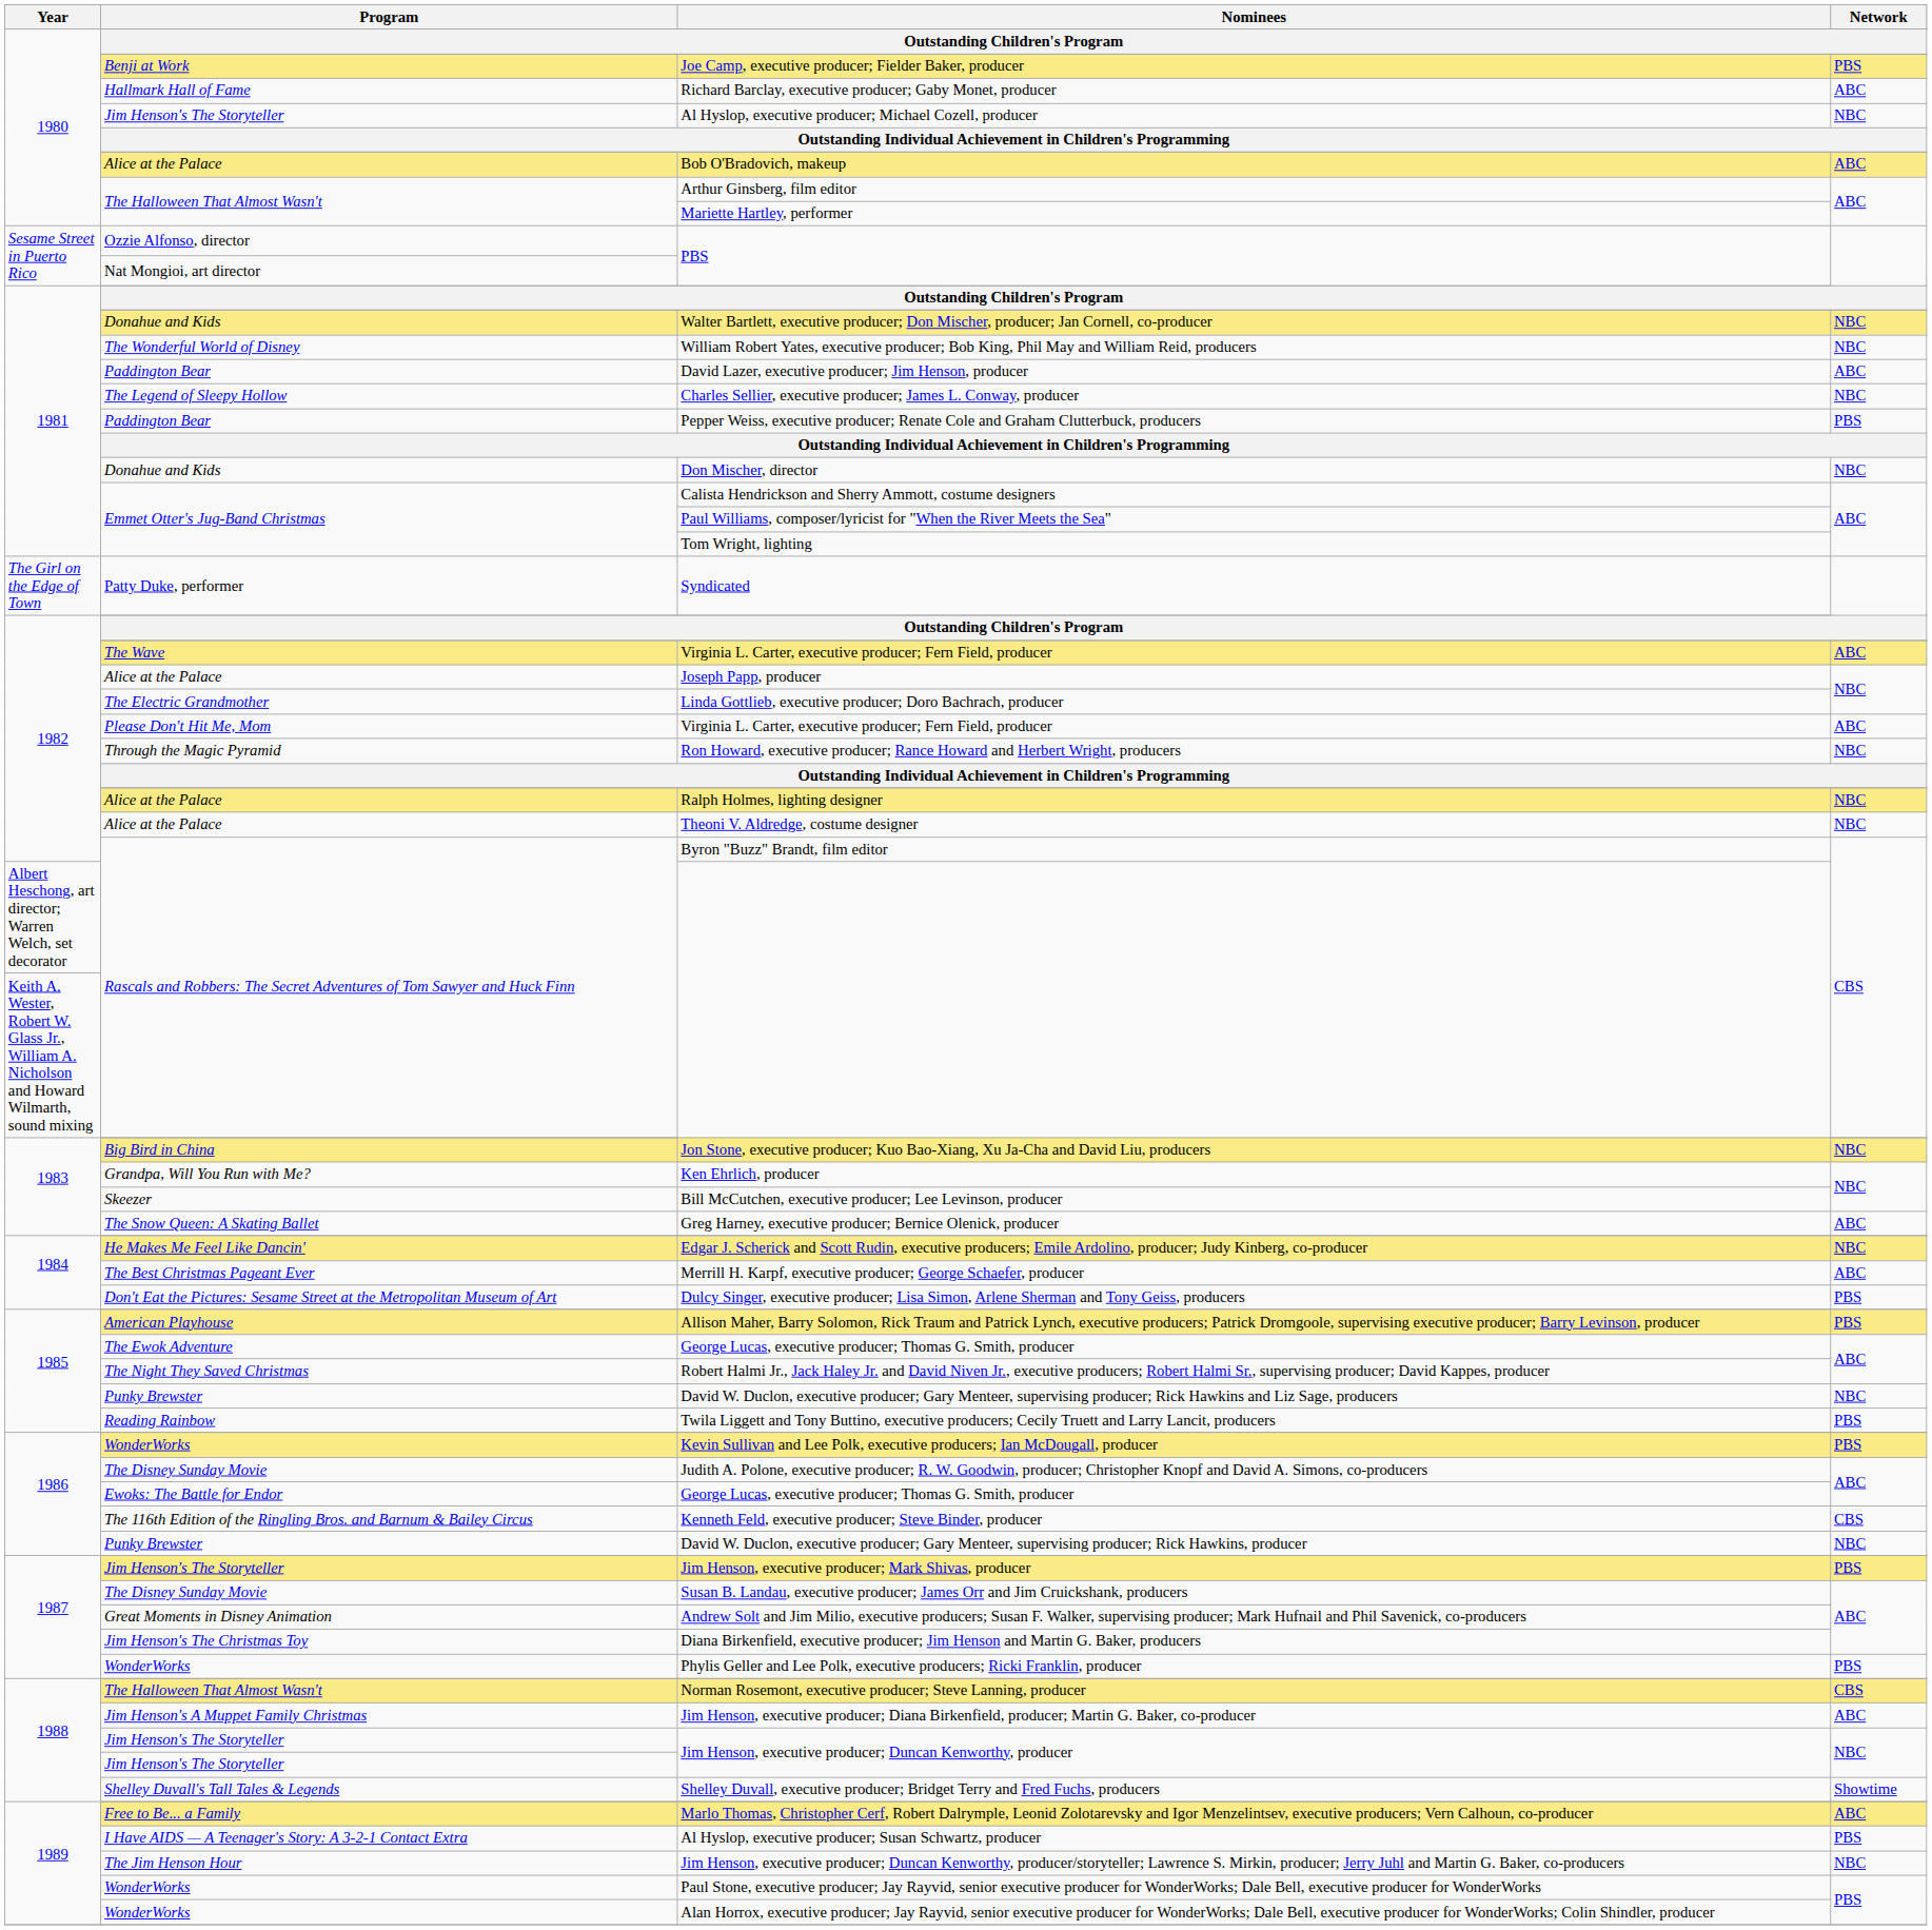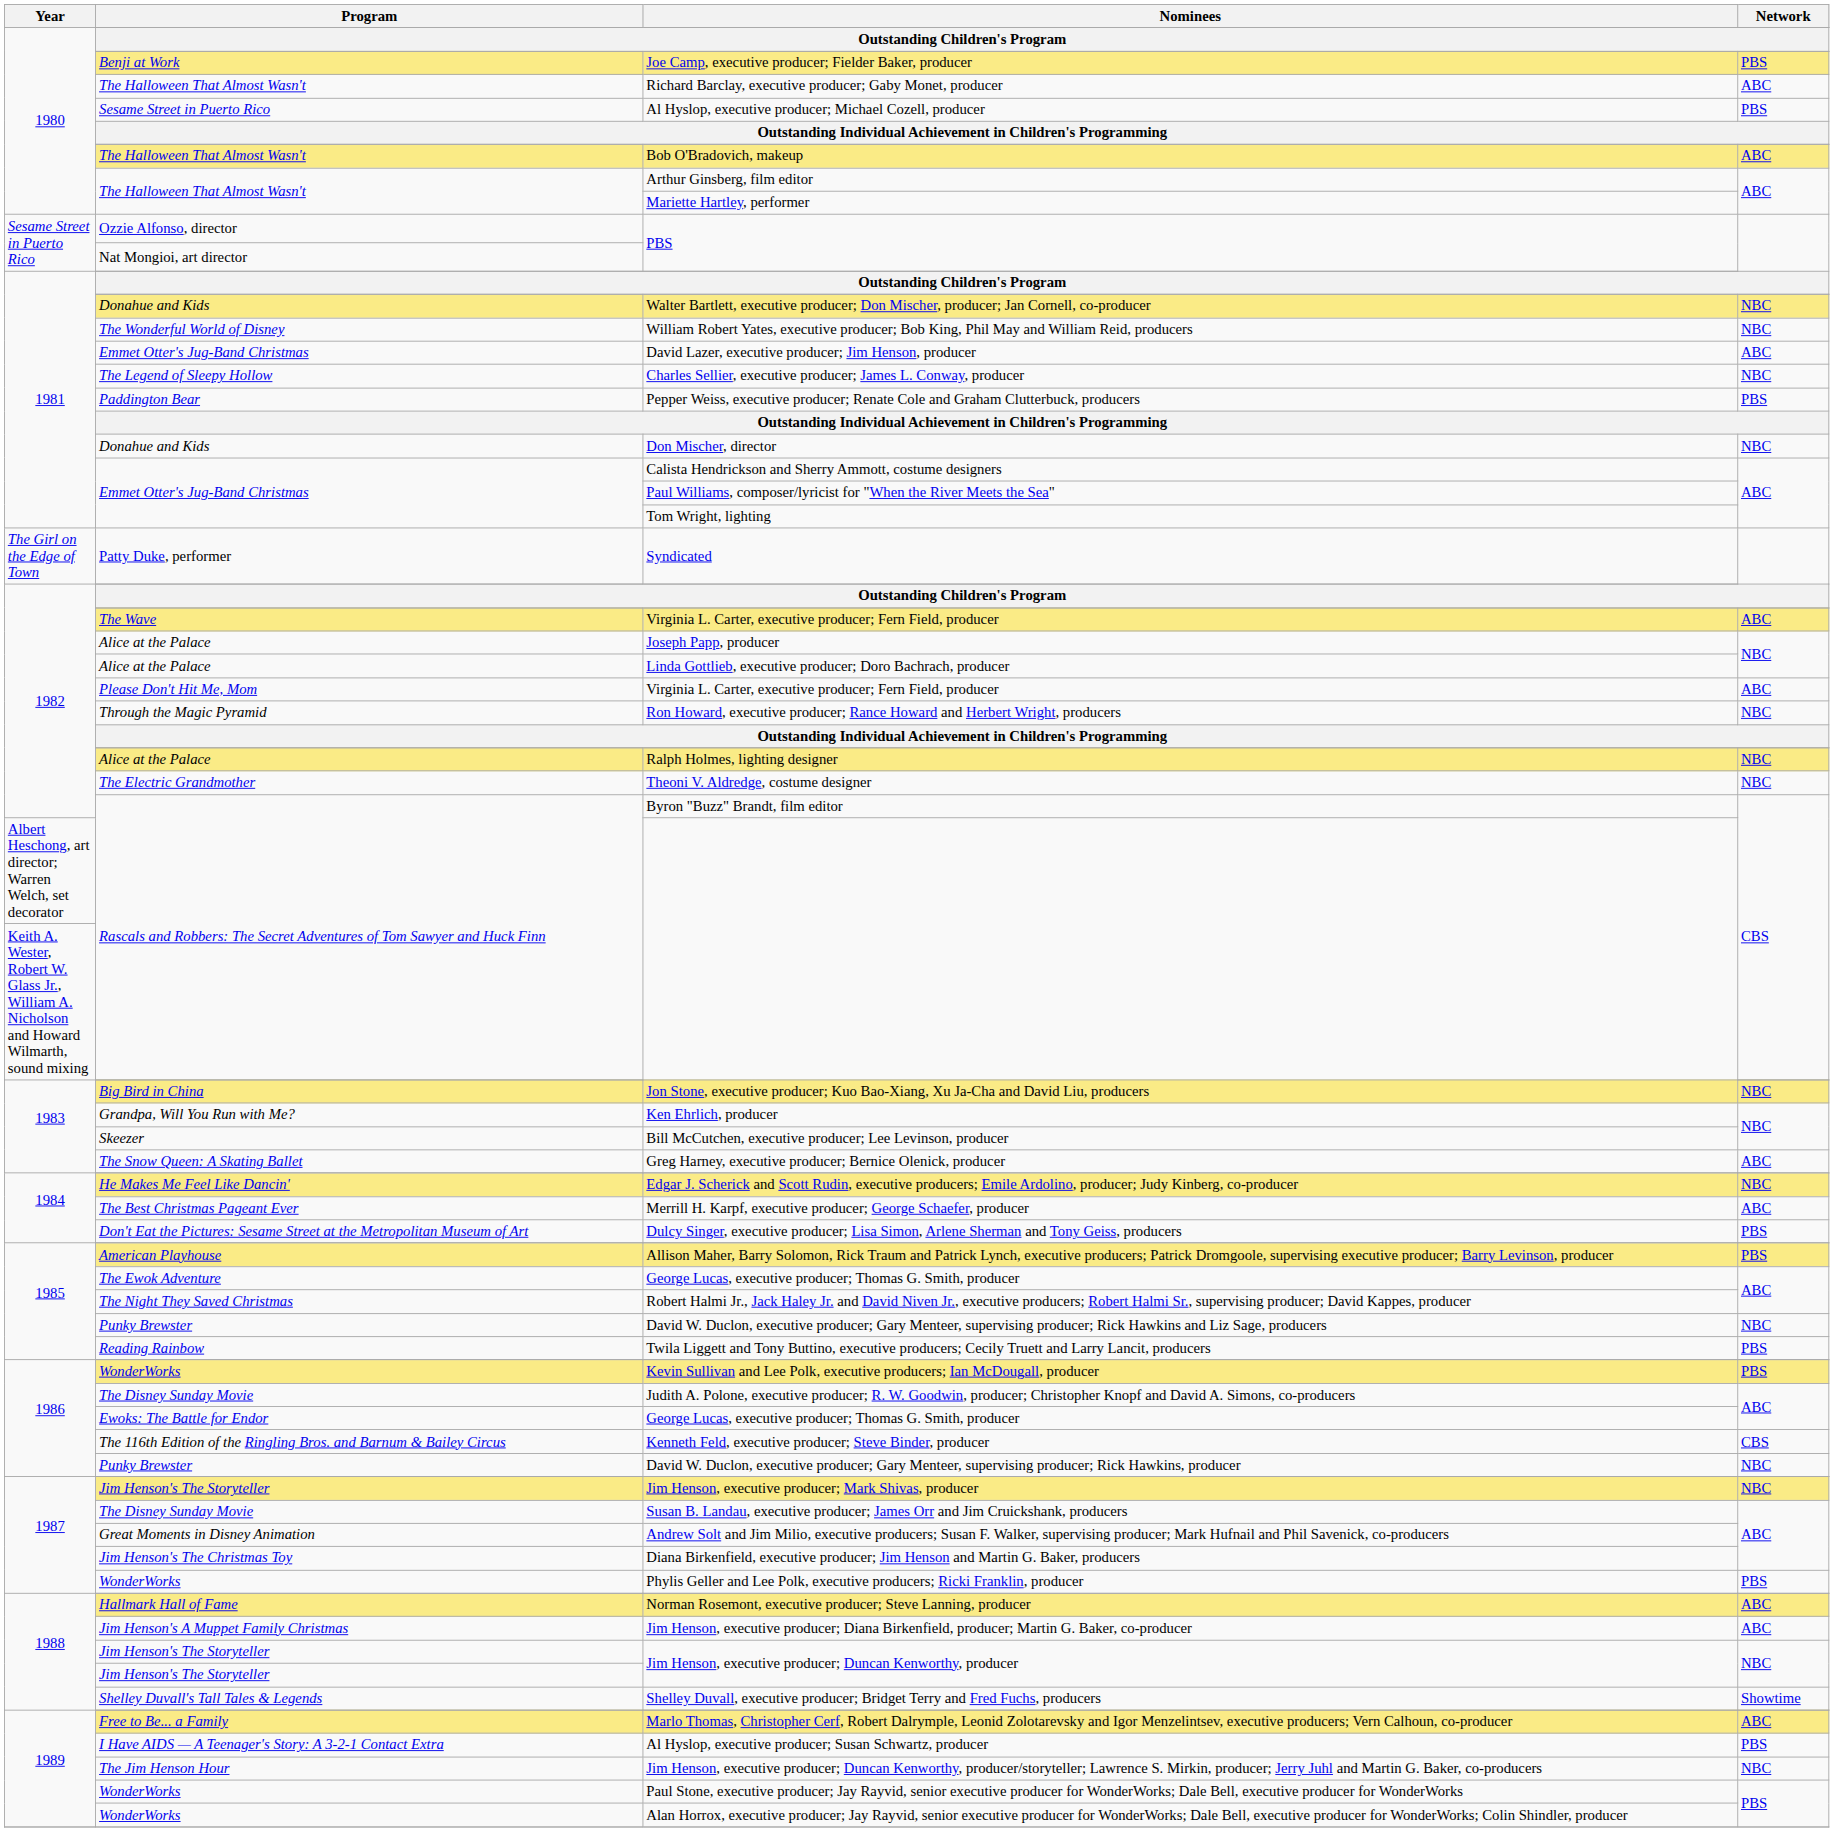Richard Barclay, executive producer; Gaby Monet, producer | Program: Hallmark Hall of Fame -> The Halloween That Almost Wasn't
Al Hyslop, executive producer; Michael Cozell, producer | Program: Jim Henson's The Storyteller -> Sesame Street in Puerto Rico
Al Hyslop, executive producer; Michael Cozell, producer | Network: NBC -> PBS
Bob O'Bradovich, makeup | Program: Alice at the Palace -> The Halloween That Almost Wasn't
David Lazer, executive producer; Jim Henson, producer | Program: Paddington Bear -> Emmet Otter's Jug-Band Christmas
Linda Gottlieb, executive producer; Doro Bachrach, producer | Program: The Electric Grandmother -> Alice at the Palace
Theoni V. Aldredge, costume designer | Program: Alice at the Palace -> The Electric Grandmother
Jim Henson, executive producer; Mark Shivas, producer | Network: PBS -> NBC
Norman Rosemont, executive producer; Steve Lanning, producer | Program: The Halloween That Almost Wasn't -> Hallmark Hall of Fame
Norman Rosemont, executive producer; Steve Lanning, producer | Network: CBS -> ABC
